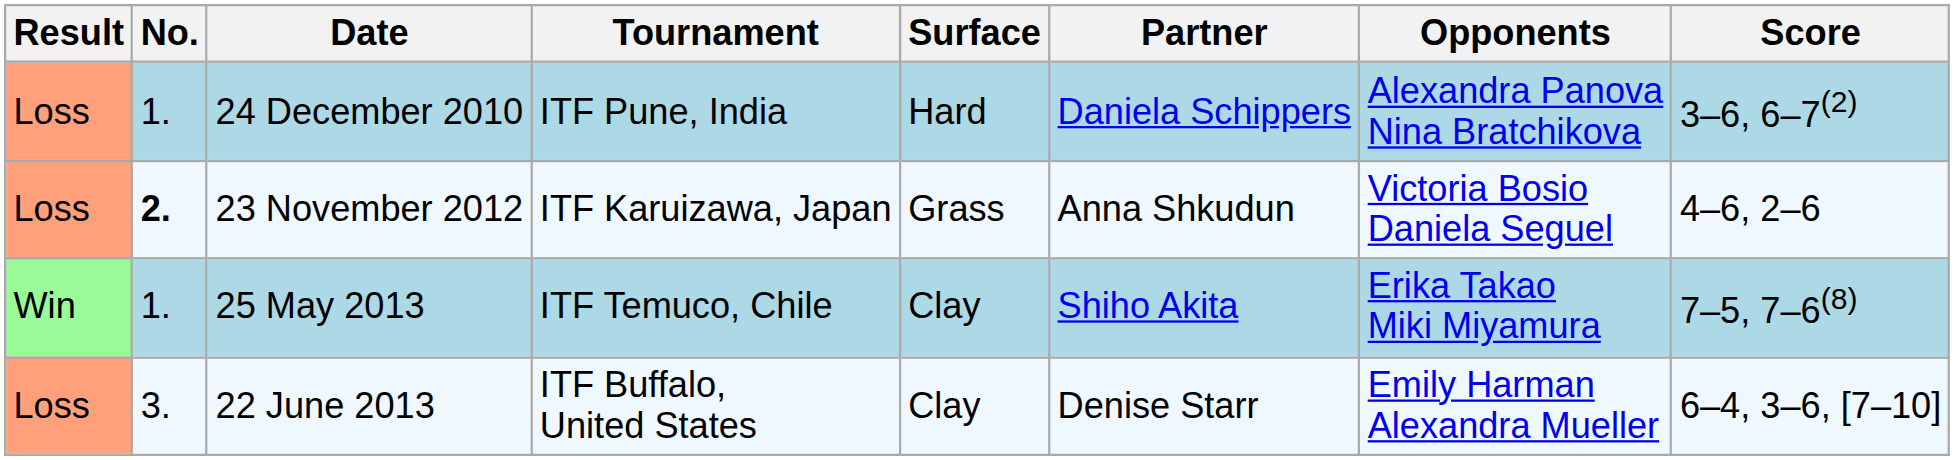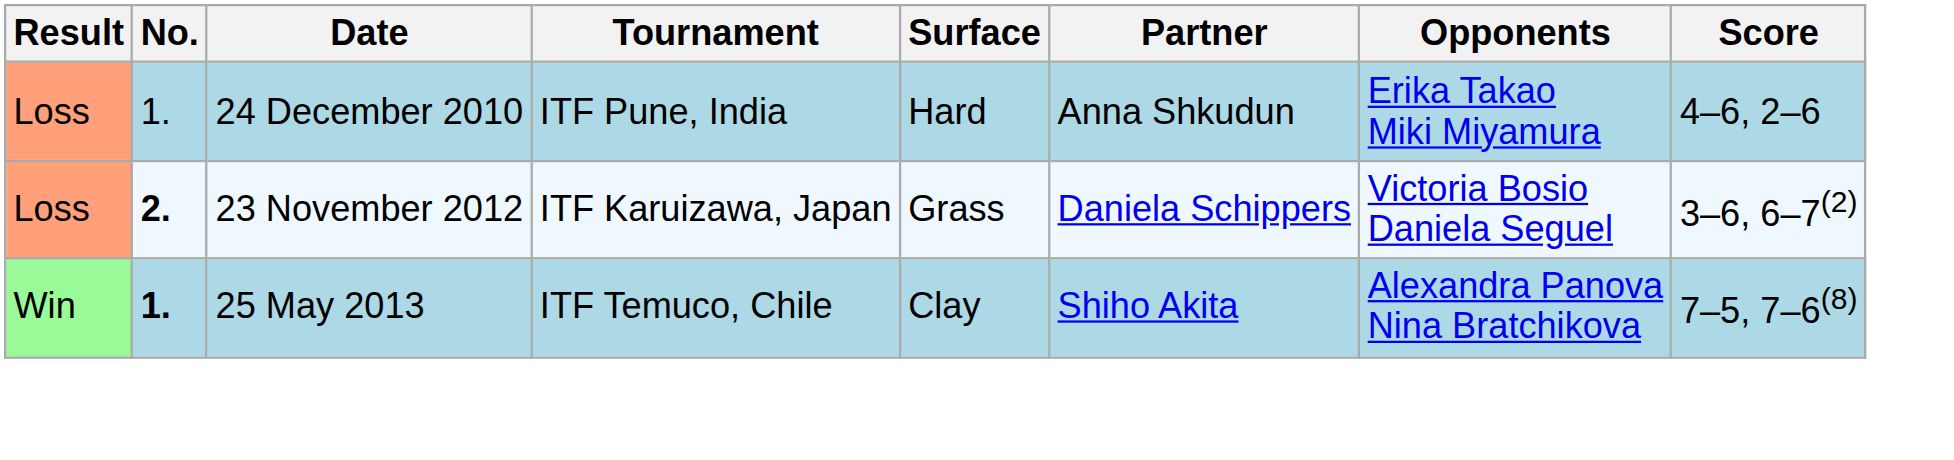24 December 2010 | Partner: Daniela Schippers -> Anna Shkudun
24 December 2010 | Opponents: Alexandra Panova Nina Bratchikova -> Erika Takao Miki Miyamura
24 December 2010 | Score: 3–6, 6–7(2) -> 4–6, 2–6
23 November 2012 | Partner: Anna Shkudun -> Daniela Schippers
23 November 2012 | Score: 4–6, 2–6 -> 3–6, 6–7(2)
25 May 2013 | No.: normal -> bold
25 May 2013 | Opponents: Erika Takao Miki Miyamura -> Alexandra Panova Nina Bratchikova
- row: Loss | 3. | 22 June 2013 | ITF Buffalo, United States | Clay | Denise Starr | Emily Harman Alexandra Mueller | 6–4, 3–6, [7–10]
